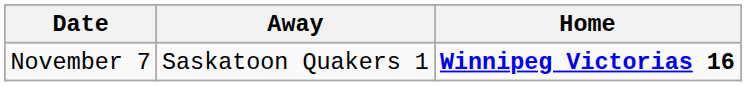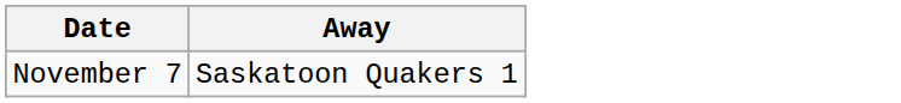- column: Home | Winnipeg Victorias 16
